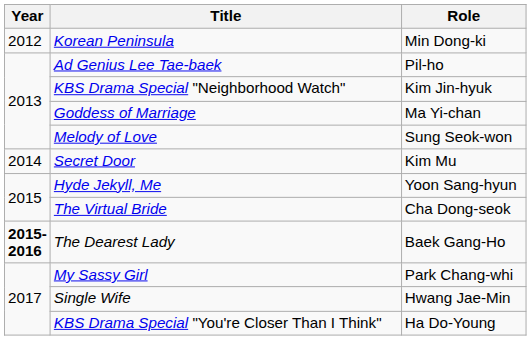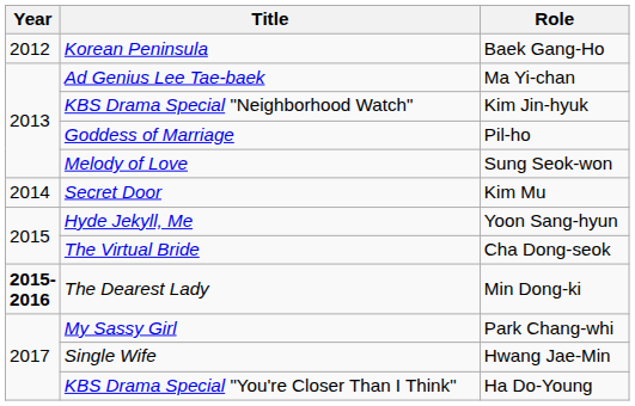Korean Peninsula | Role: Min Dong-ki -> Baek Gang-Ho
Ad Genius Lee Tae-baek | Role: Pil-ho -> Ma Yi-chan
Goddess of Marriage | Role: Ma Yi-chan -> Pil-ho
The Dearest Lady | Role: Baek Gang-Ho -> Min Dong-ki
